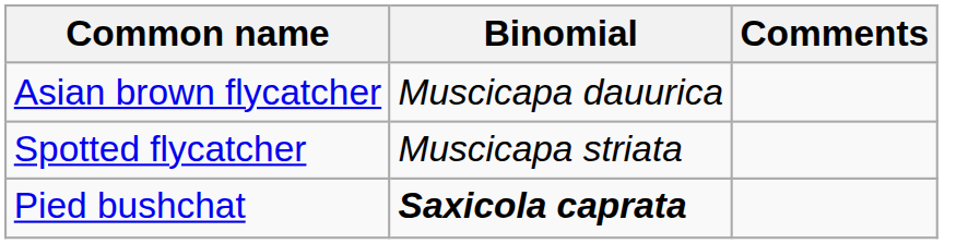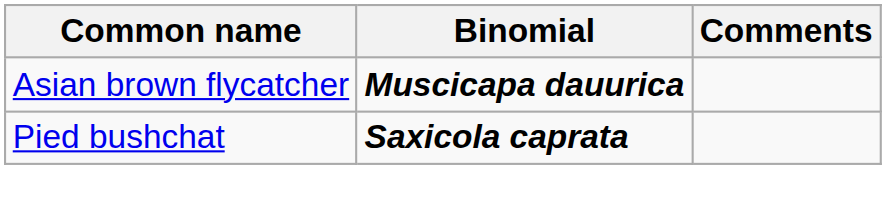Asian brown flycatcher | Binomial: normal -> bold
- row: Spotted flycatcher | Muscicapa striata
